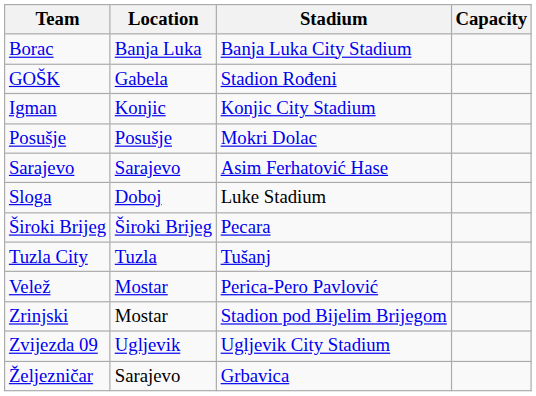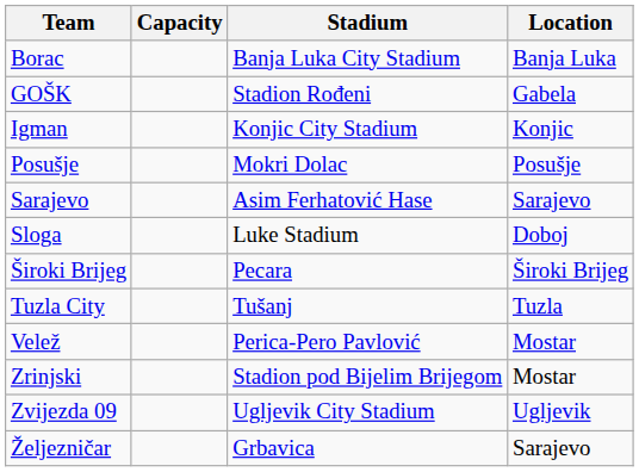columns swapped: Location <-> Capacity
